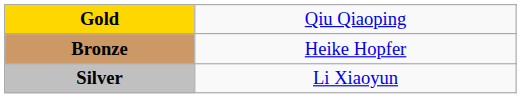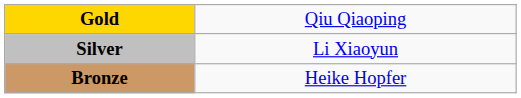rows swapped: Silver <-> Bronze
